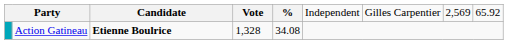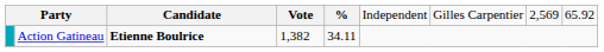Action Gatineau | column 4: 1,328 -> 1,382
Action Gatineau | column 5: 34.08 -> 34.11
